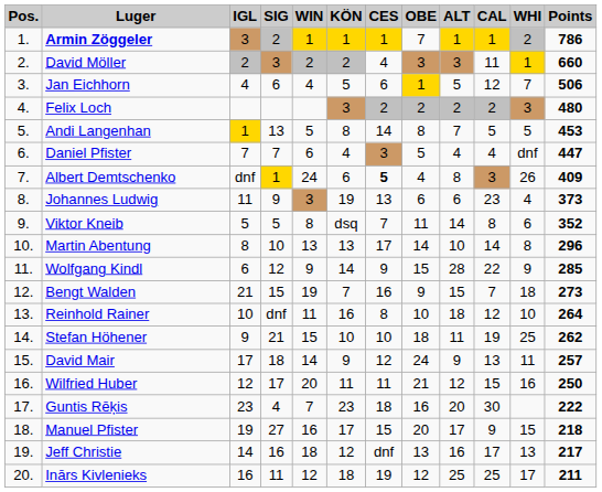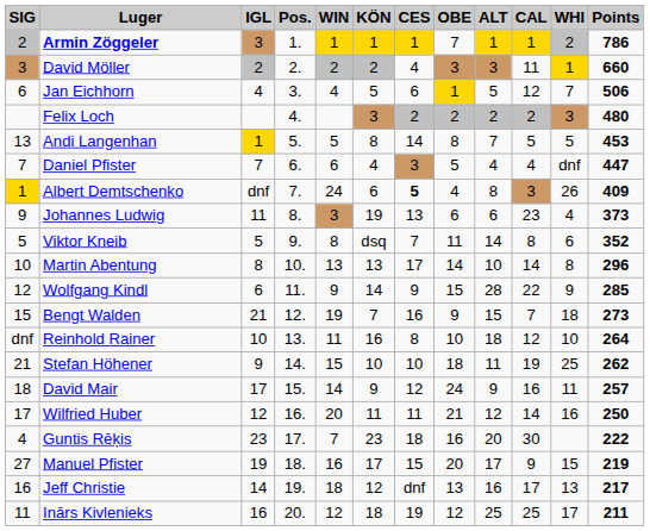columns swapped: Pos. <-> SIG
David Mair | CAL: 13 -> 16
Wilfried Huber | CAL: 15 -> 14
Manuel Pfister | Points: 218 -> 219
